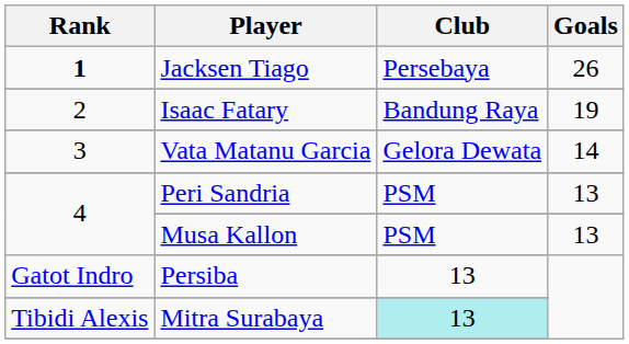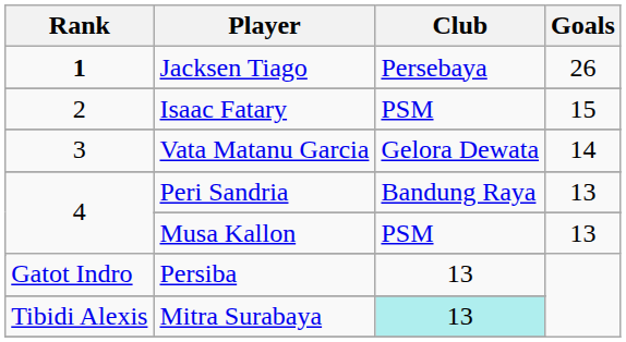Isaac Fatary | Club: Bandung Raya -> PSM
Isaac Fatary | Goals: 19 -> 15
Peri Sandria | Club: PSM -> Bandung Raya
